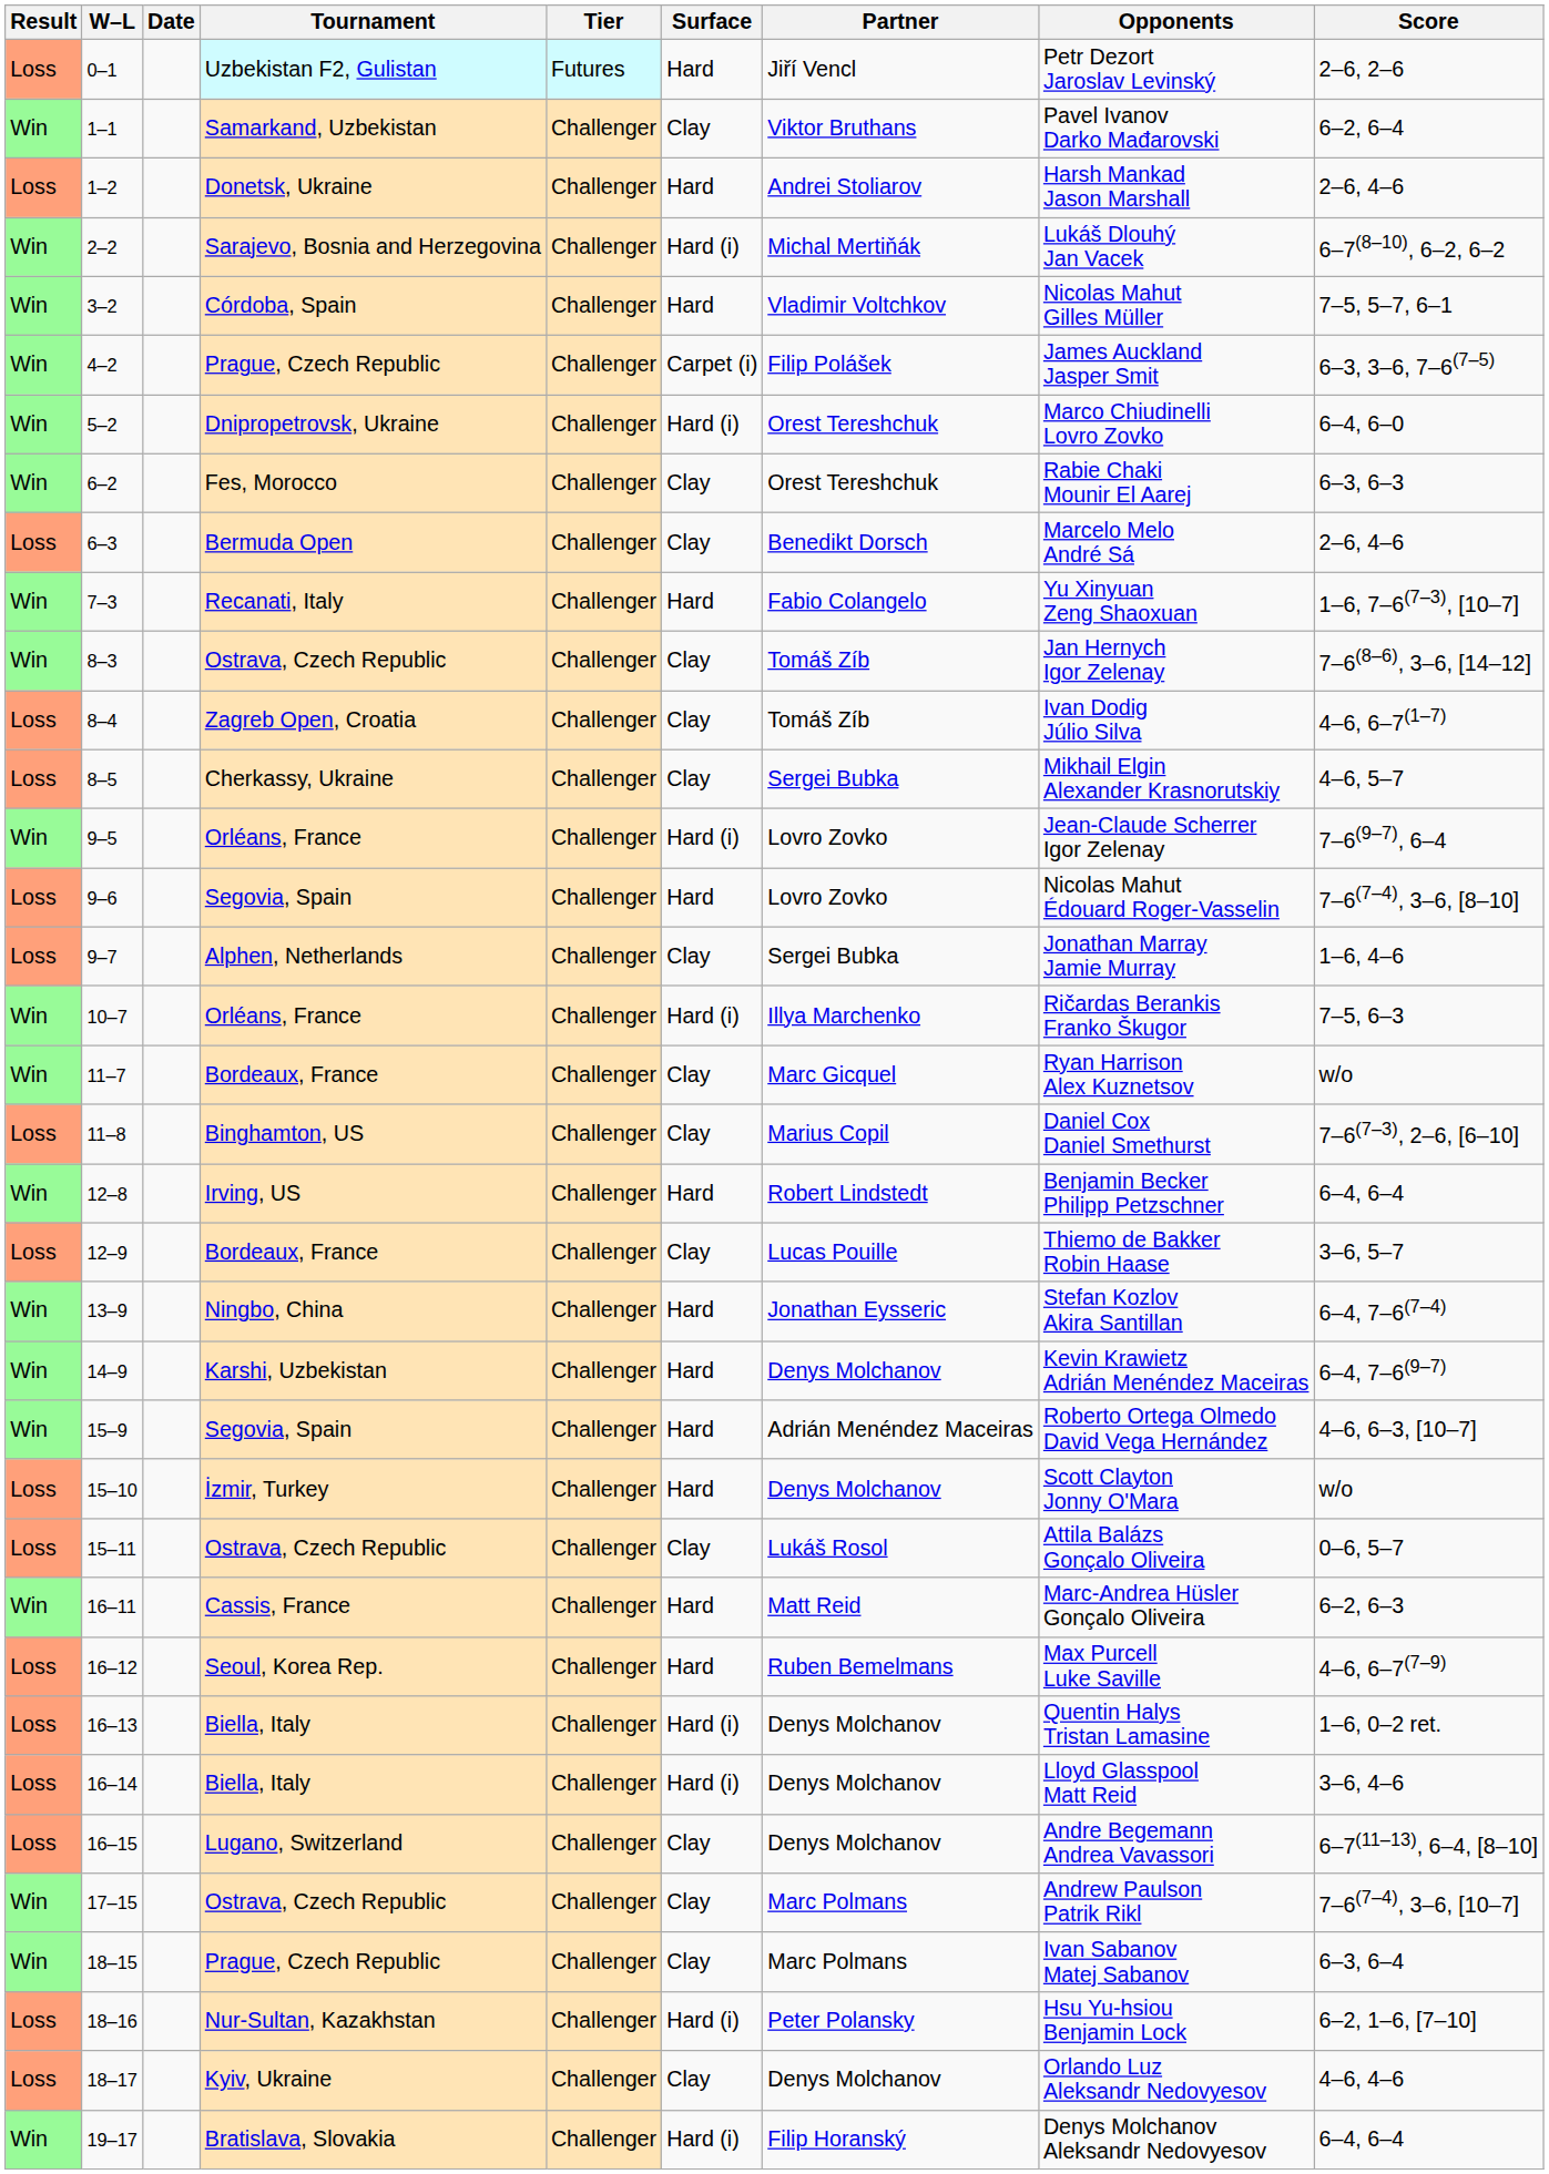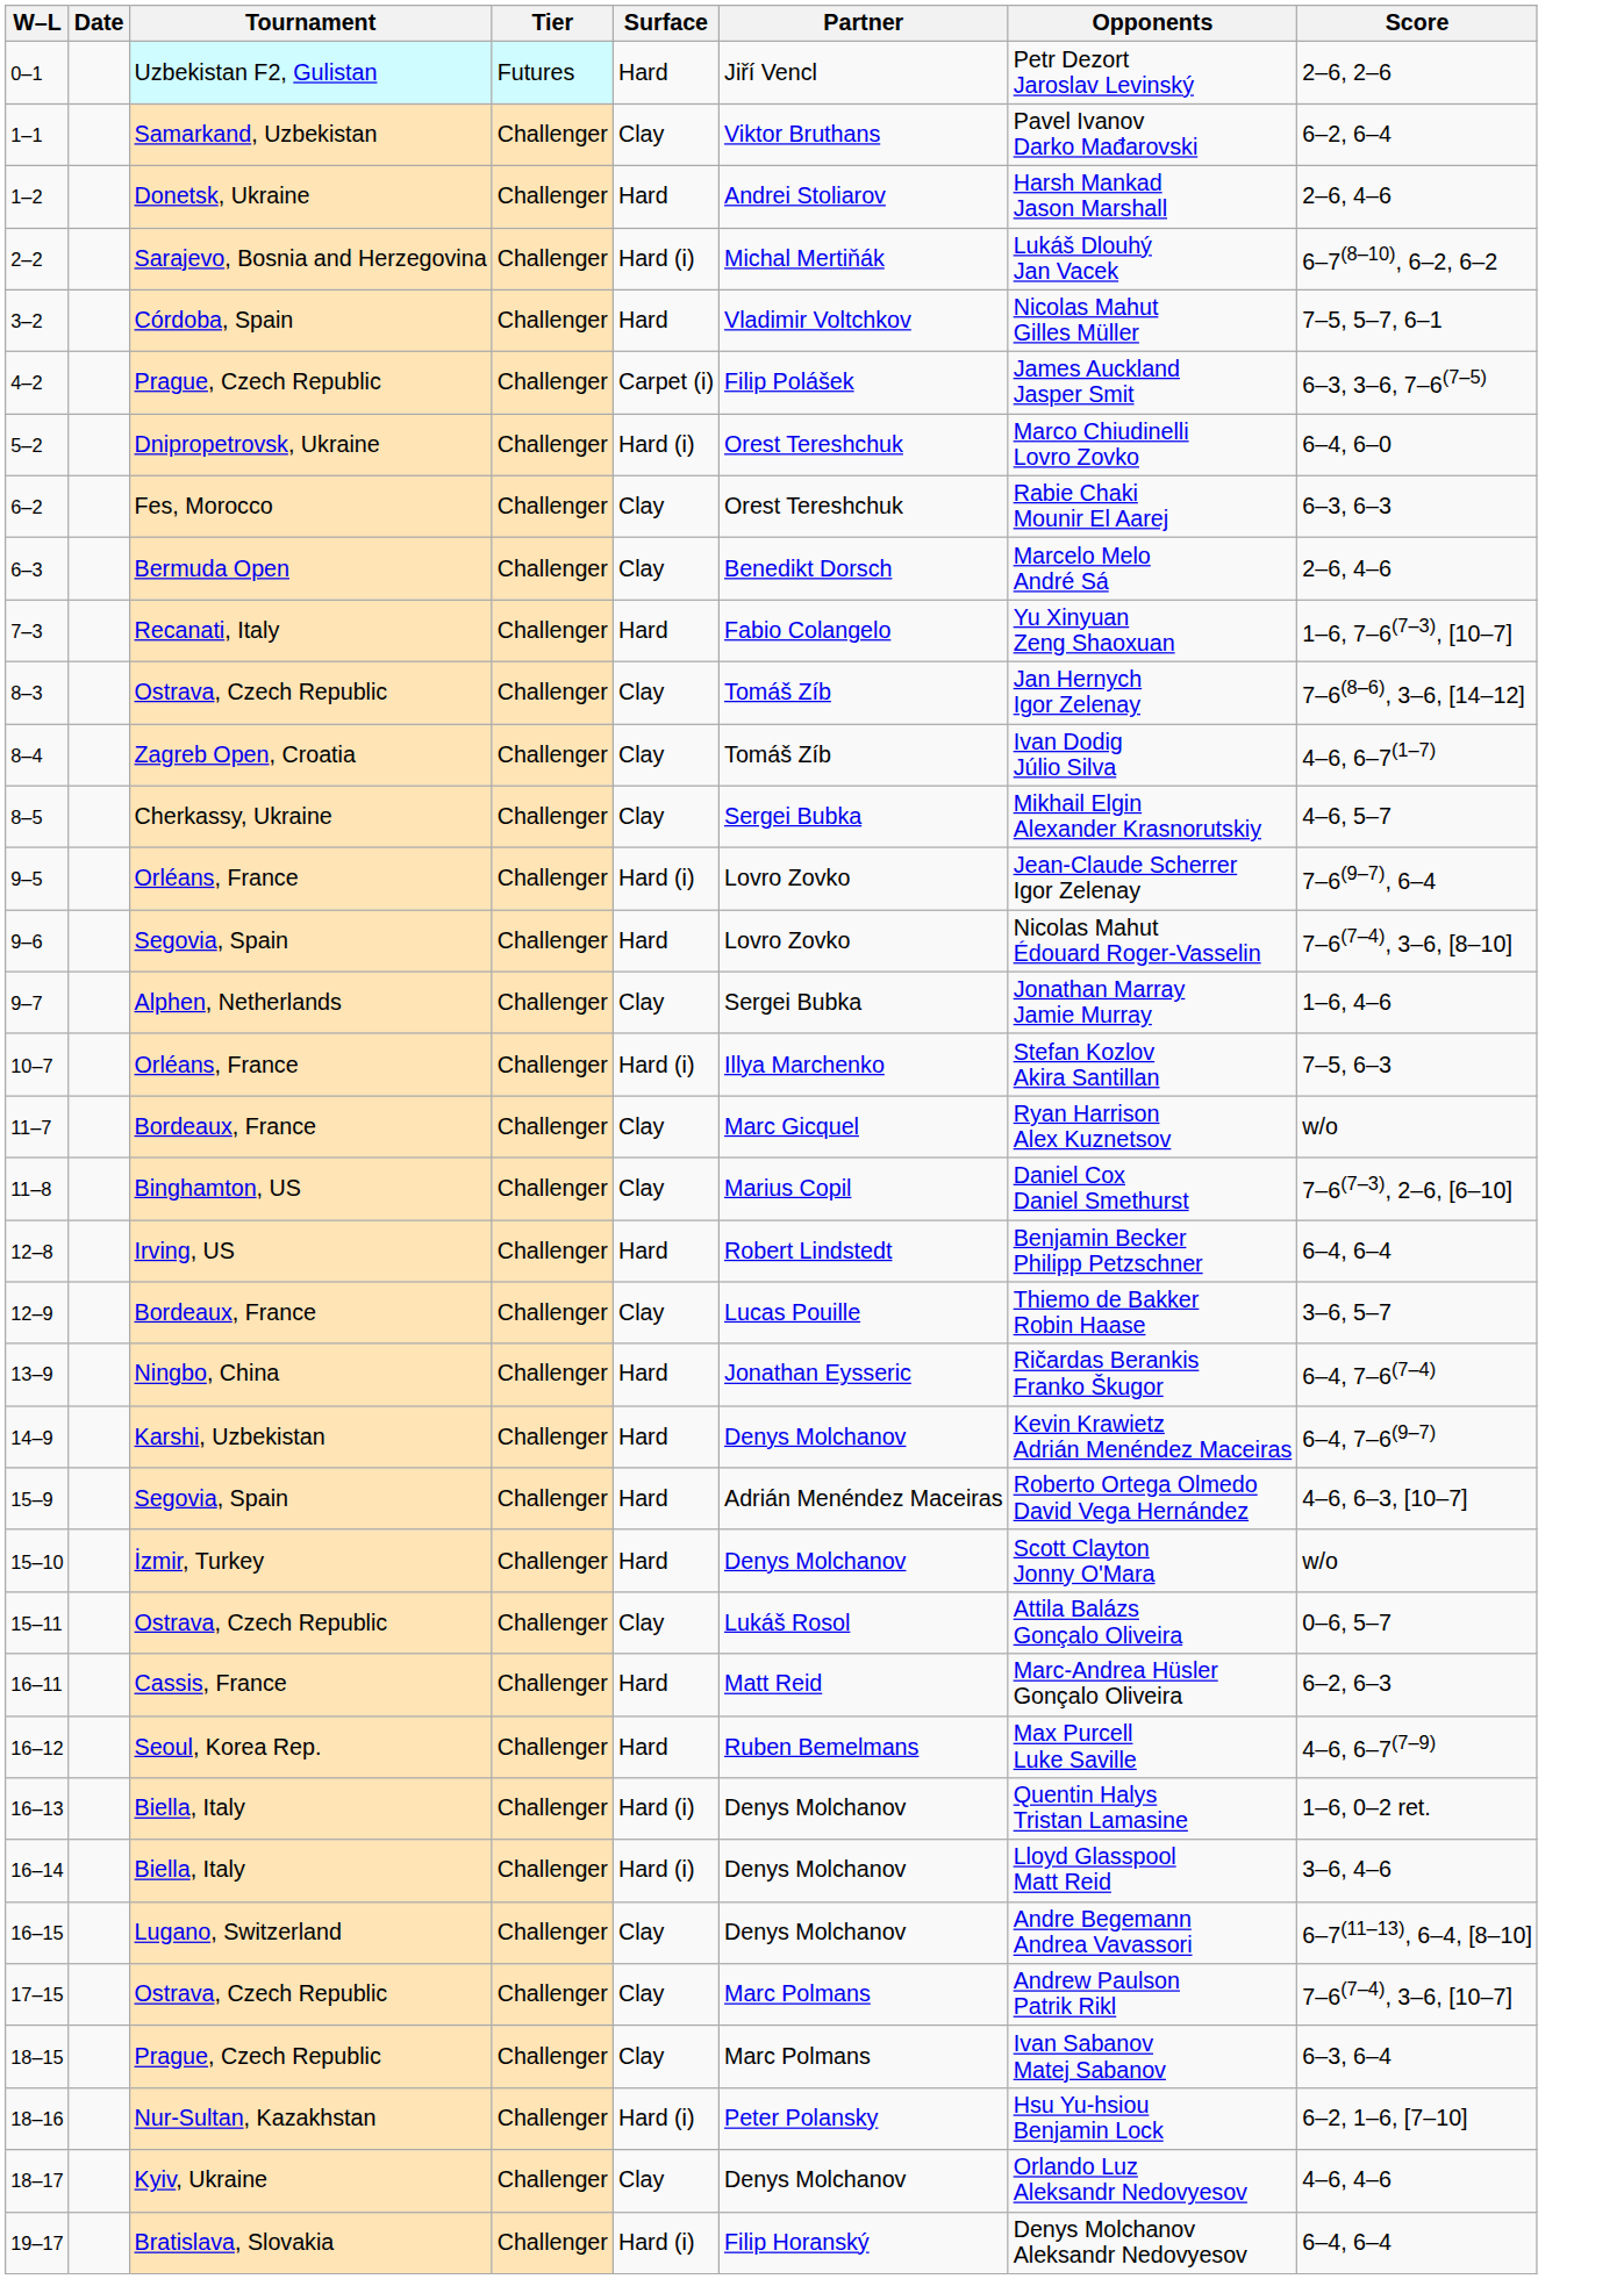- column: Result | Loss | Win | Loss | Win | Win | Win | Win | Win | Loss | Win | Win | Loss | Loss | Win | Loss | Loss | Win | Win | Loss | Win | Loss | Win | Win | Win | Loss | Loss | Win | Loss | Loss | Loss | Loss | Win | Win | Loss | Loss | Win
10–7 | Opponents: Ričardas Berankis Franko Škugor -> Stefan Kozlov Akira Santillan
13–9 | Opponents: Stefan Kozlov Akira Santillan -> Ričardas Berankis Franko Škugor
